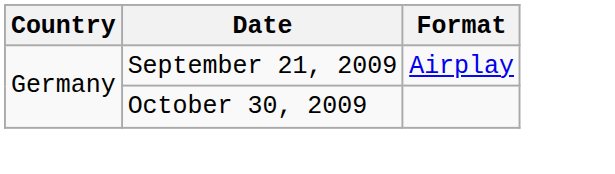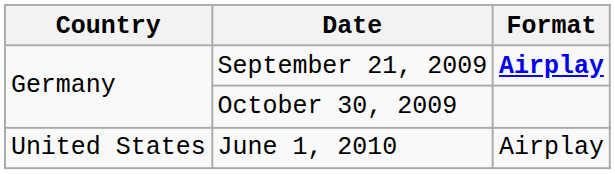September 21, 2009 | Format: normal -> bold
+ row: United States | June 1, 2010 | Airplay
